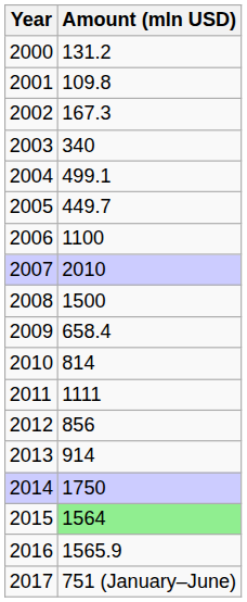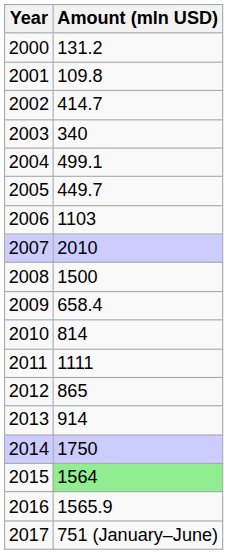2002 | Amount (mln USD): 167.3 -> 414.7
2006 | Amount (mln USD): 1100 -> 1103
2012 | Amount (mln USD): 856 -> 865
